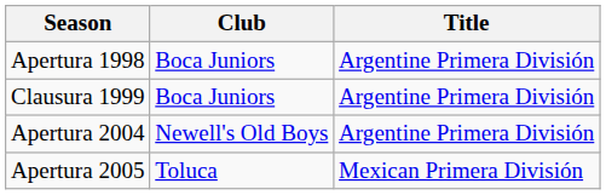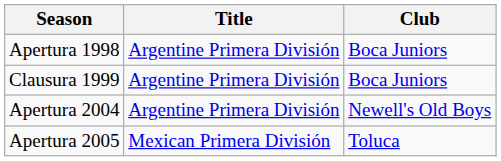columns swapped: Club <-> Title
